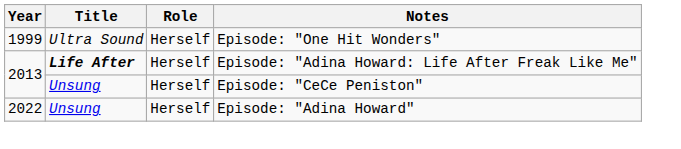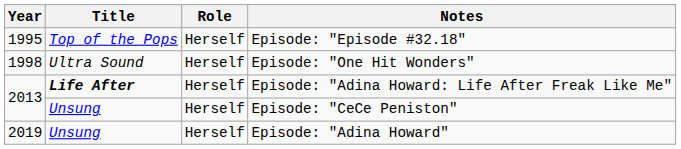+ row: 1995 | Top of the Pops | Herself | Episode: "Episode #32.18"
Episode: "One Hit Wonders" | Year: 1999 -> 1998
Episode: "Adina Howard" | Year: 2022 -> 2019
